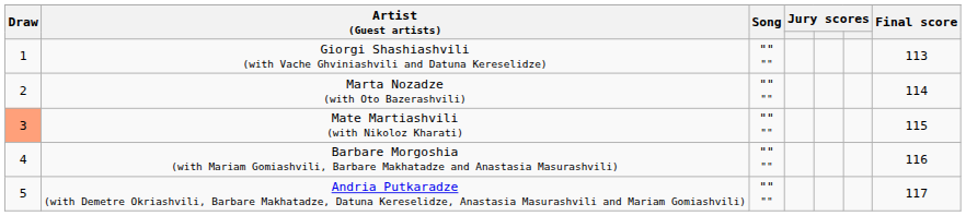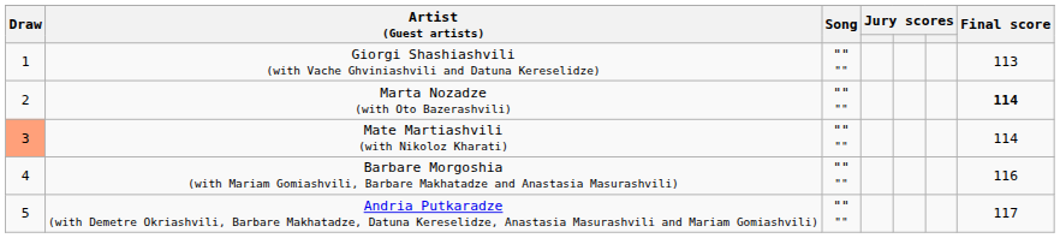Marta Nozadze (with Oto Bazerashvili) | Final score: normal -> bold
Mate Martiashvili (with Nikoloz Kharati) | Final score: 115 -> 114
